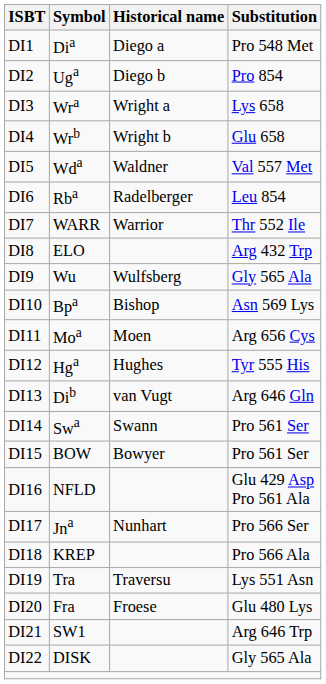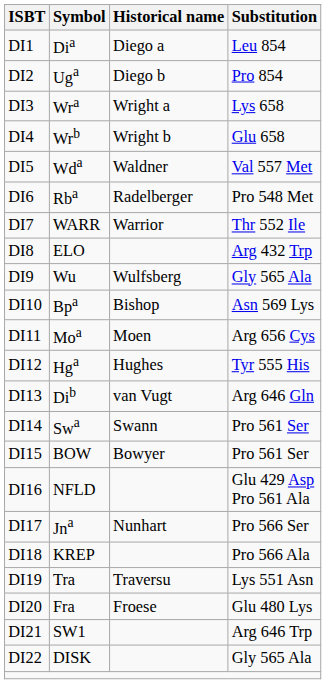DI1 | Substitution: Pro 548 Met -> Leu 854
DI6 | Substitution: Leu 854 -> Pro 548 Met
